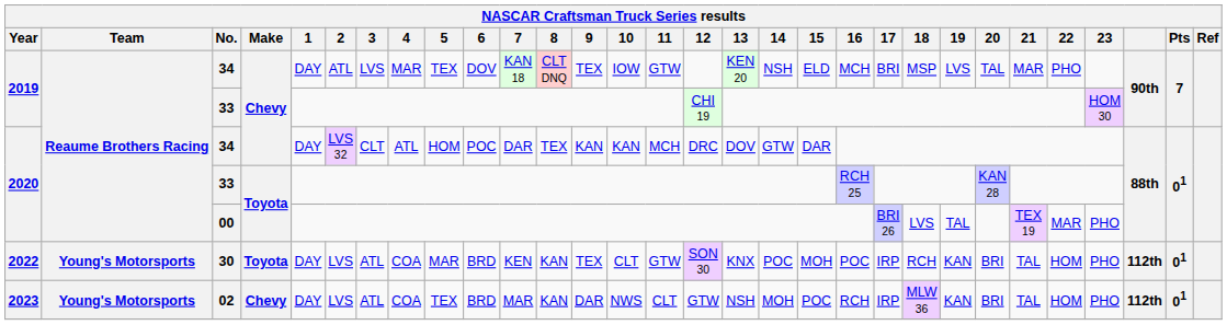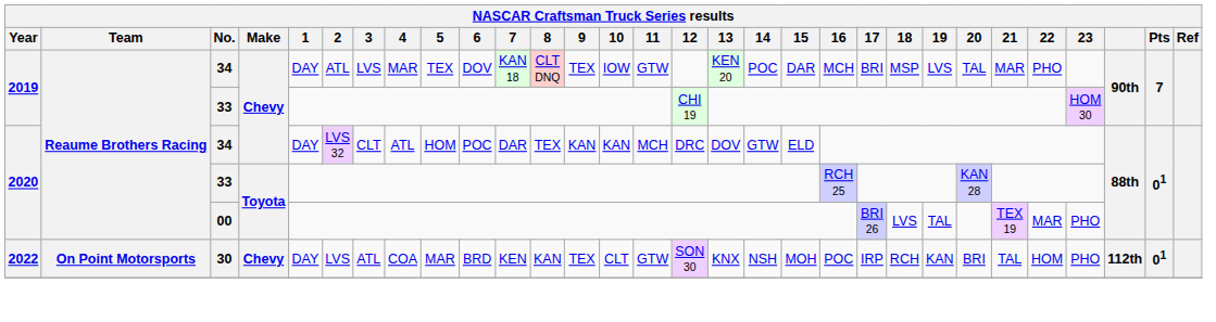2019 / 34 | 14: NSH -> POC
2019 / 34 | 15: ELD -> DAR
2020 / 34 | 15: DAR -> ELD
30 | Team: Young's Motorsports -> On Point Motorsports
30 | Make: Toyota -> Chevy
30 | 14: POC -> NSH
- row: 2023 | Young's Motorsports | 02 | Chevy | DAY | LVS | ATL | COA | TEX | BRD | MAR | KAN | DAR | NWS | CLT | GTW | NSH | MOH | POC | RCH | IRP | MLW 36 | KAN | BRI | TAL | HOM | PHO | 112th | 01
